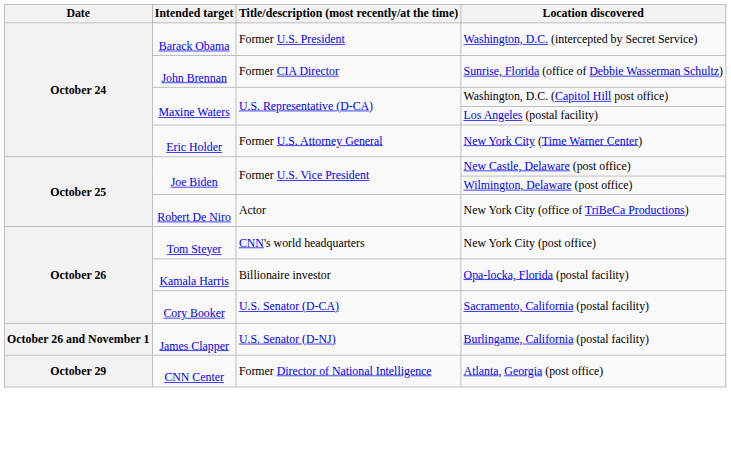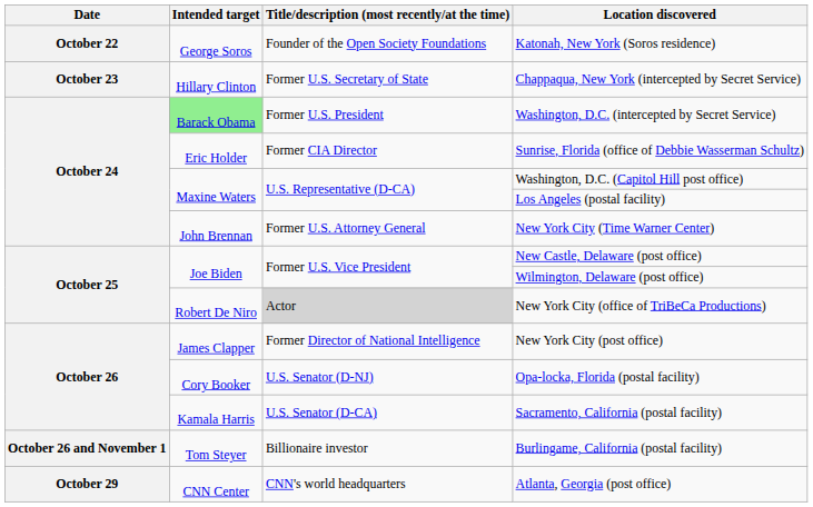+ row: October 22 | George Soros | Founder of the Open Society Foundations | Katonah, New York (Soros residence)
+ row: October 23 | Hillary Clinton | Former U.S. Secretary of State | Chappaqua, New York (intercepted by Secret Service)
Washington, D.C. (intercepted by Secret Service) | Intended target: no background -> lightgreen background
Sunrise, Florida (office of Debbie Wasserman Schultz) | Intended target: John Brennan -> Eric Holder
New York City (Time Warner Center) | Intended target: Eric Holder -> John Brennan
New York City (office of TriBeCa Productions) | Title/description (most recently/at the time): no background -> lightgrey background
New York City (post office) | Intended target: Tom Steyer -> James Clapper
New York City (post office) | Title/description (most recently/at the time): CNN's world headquarters -> Former Director of National Intelligence
Opa-locka, Florida (postal facility) | Intended target: Kamala Harris -> Cory Booker
Opa-locka, Florida (postal facility) | Title/description (most recently/at the time): Billionaire investor -> U.S. Senator (D-NJ)
Sacramento, California (postal facility) | Intended target: Cory Booker -> Kamala Harris
Burlingame, California (postal facility) | Intended target: James Clapper -> Tom Steyer
Burlingame, California (postal facility) | Title/description (most recently/at the time): U.S. Senator (D-NJ) -> Billionaire investor
Atlanta, Georgia (post office) | Title/description (most recently/at the time): Former Director of National Intelligence -> CNN's world headquarters
